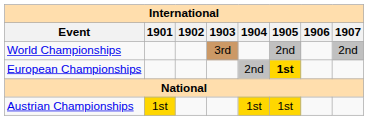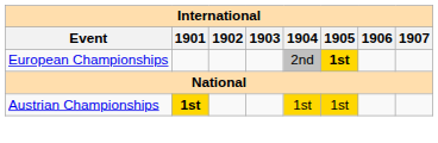- row: World Championships | 3rd | 2nd | 2nd
Austrian Championships | 1901: normal -> bold
